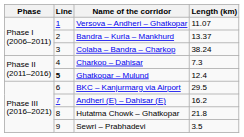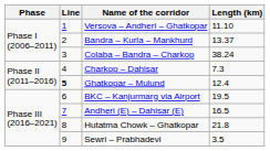Versova – Andheri – Ghatkopar | Length (km): 11.07 -> 11.10
BKC – Kanjurmarg via Airport | Length (km): 29.5 -> 19.5
Andheri (E) – Dahisar (E) | Length (km): 16.2 -> 16.5
